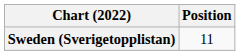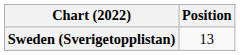Sweden (Sverigetopplistan) | Position: 11 -> 13
